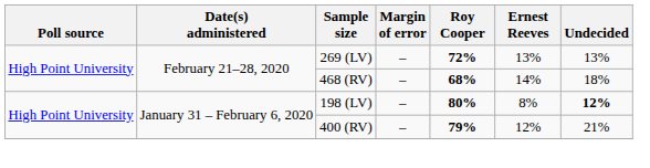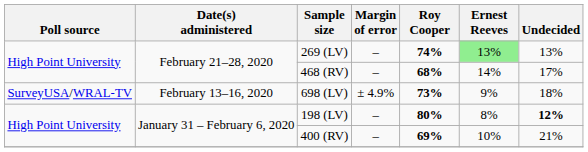269 (LV) | Roy Cooper: 72% -> 74%
269 (LV) | Ernest Reeves: no background -> lightgreen background
468 (RV) | Undecided: 18% -> 17%
+ row: SurveyUSA/WRAL-TV | February 13–16, 2020 | 698 (LV) | ± 4.9% | 73% | 9% | 18%
400 (RV) | Roy Cooper: 79% -> 69%
400 (RV) | Ernest Reeves: 12% -> 10%
